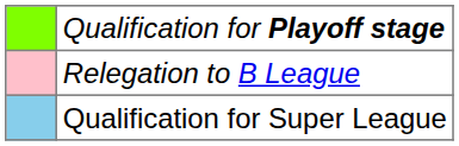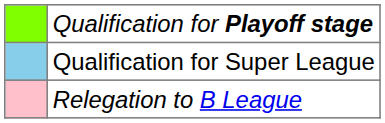rows swapped: Qualification for Super League <-> Relegation to B League
